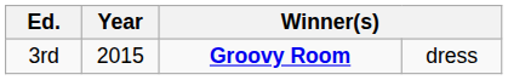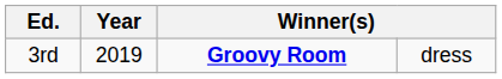3rd | Year: 2015 -> 2019
